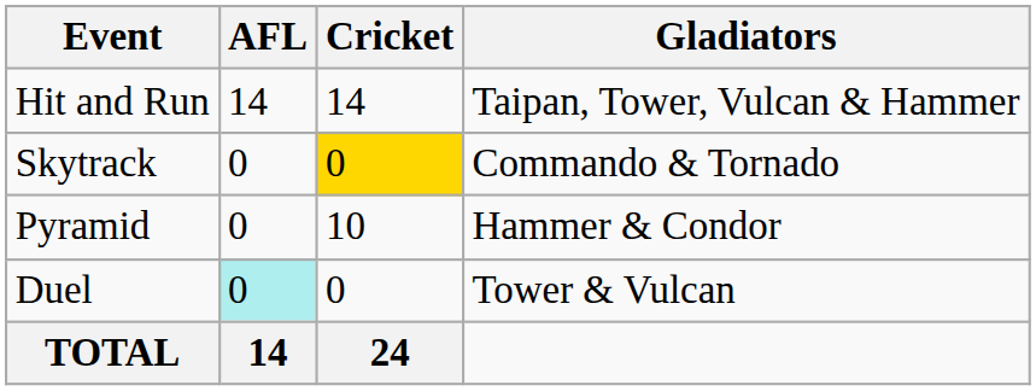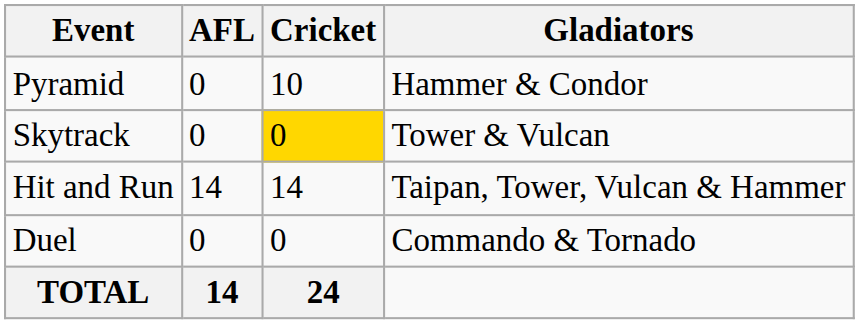rows swapped: Pyramid <-> Hit and Run
Skytrack | Gladiators: Commando & Tornado -> Tower & Vulcan
Duel | AFL: paleturquoise background -> no background
Duel | Gladiators: Tower & Vulcan -> Commando & Tornado
